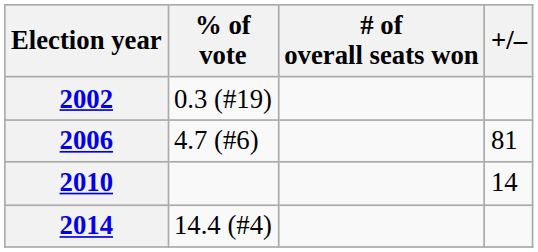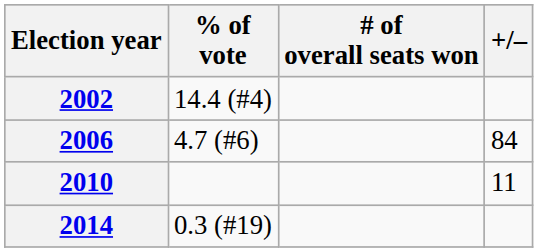2002 | % of vote: 0.3 (#19) -> 14.4 (#4)
2006 | +/–: 81 -> 84
2010 | +/–: 14 -> 11
2014 | % of vote: 14.4 (#4) -> 0.3 (#19)
